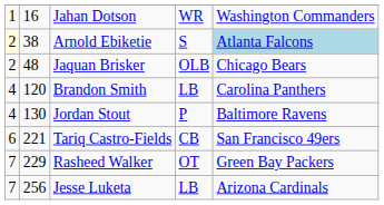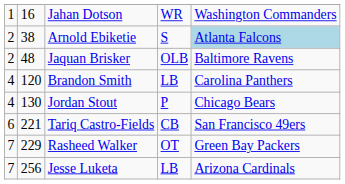Arnold Ebiketie | column 1: lightyellow background -> no background
Jaquan Brisker | column 5: Chicago Bears -> Baltimore Ravens
Jordan Stout | column 5: Baltimore Ravens -> Chicago Bears
